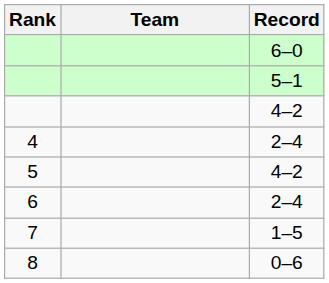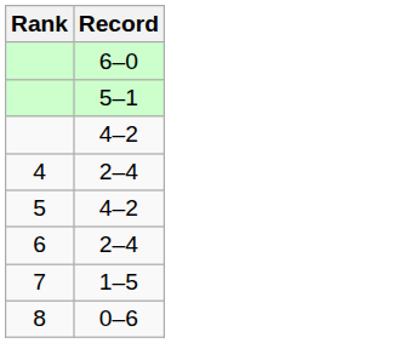- column: Team
